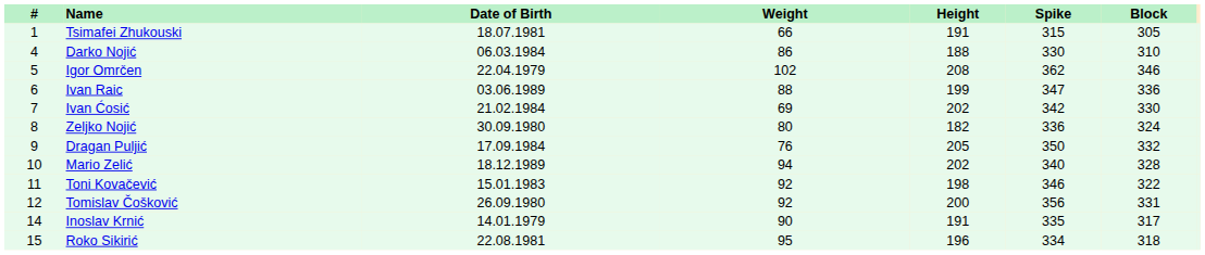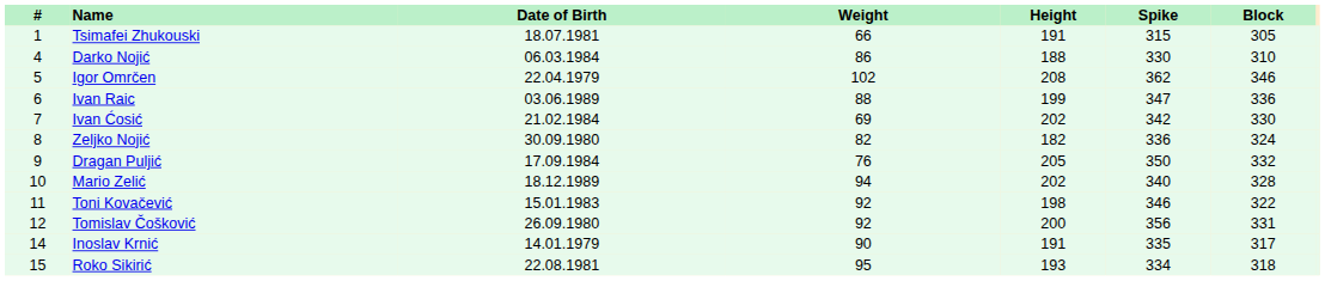Zeljko Nojić | Weight: 80 -> 82
Roko Sikirić | Height: 196 -> 193
